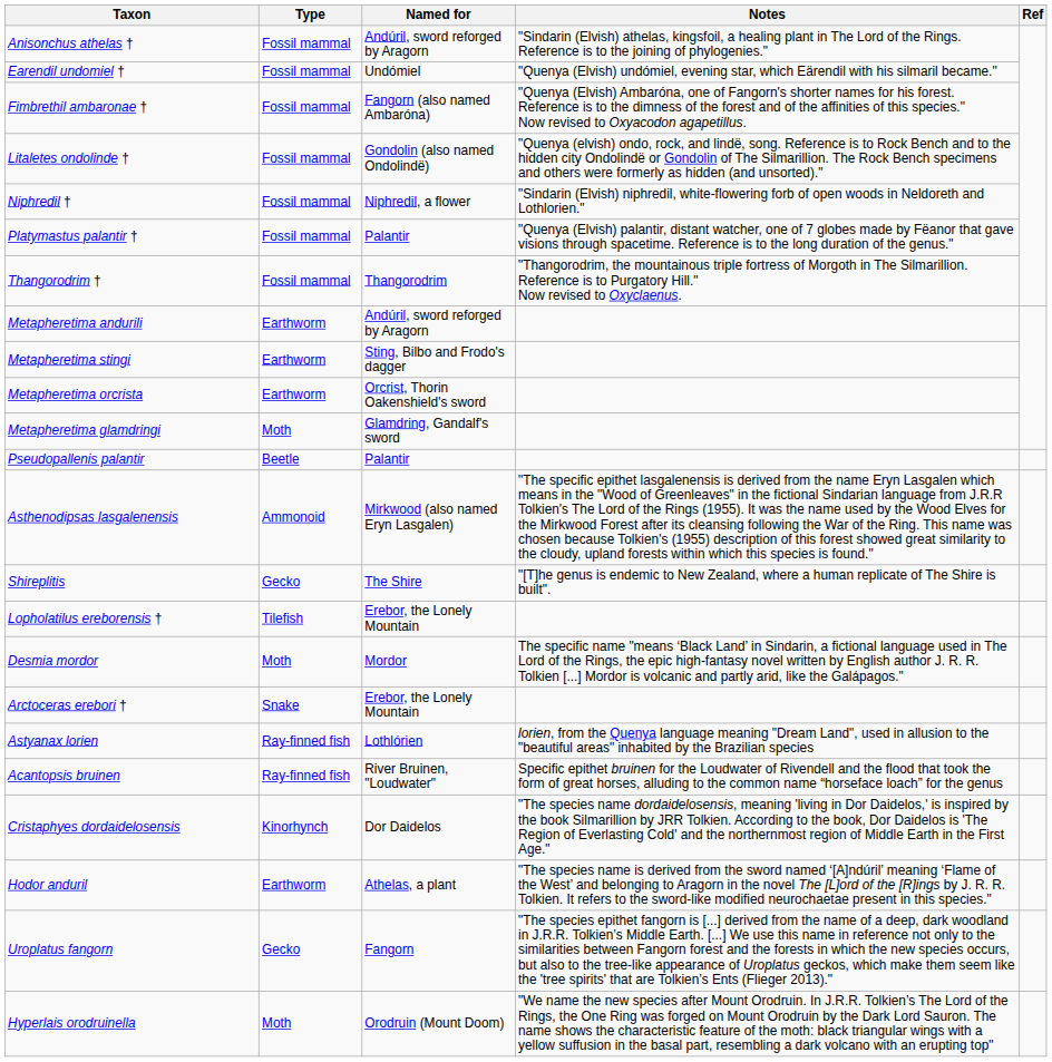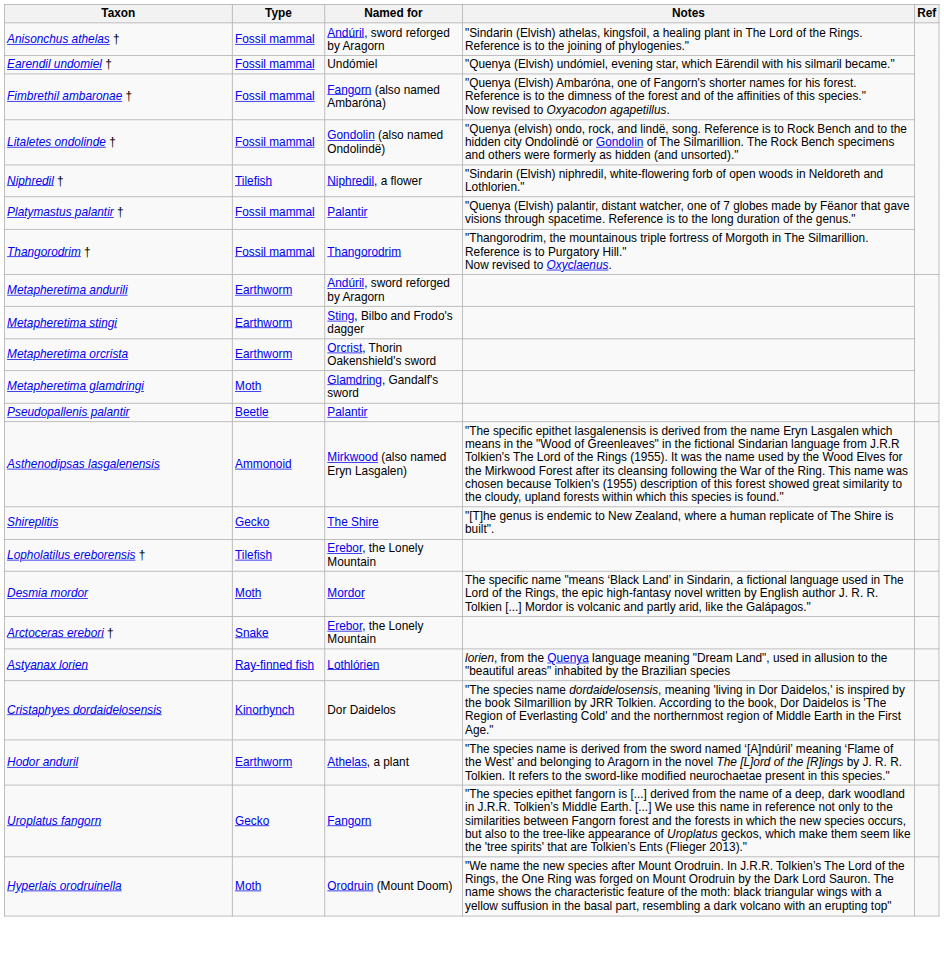Niphredil † | Type: Fossil mammal -> Tilefish
- row: Acantopsis bruinen | Ray-finned fish | River Bruinen, "Loudwater" | Specific epithet bruinen for the Loudwater of Rivendell and the flood that took the form of great horses, alluding to the common name “horseface loach” for the genus
